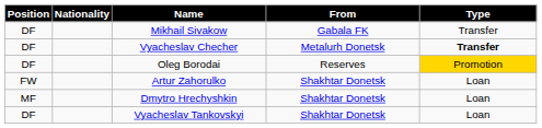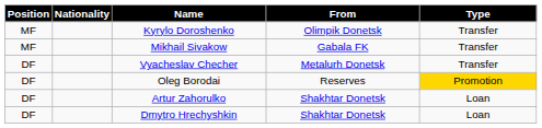+ row: MF | Kyrylo Doroshenko | Olimpik Donetsk | Transfer
Mikhail Sivakow | Position: DF -> MF
Vyacheslav Checher | Type: bold -> normal
Artur Zahorulko | Position: FW -> DF
Dmytro Hrechyshkin | Position: MF -> DF
- row: DF | Vyacheslav Tankovskyi | Shakhtar Donetsk | Loan
